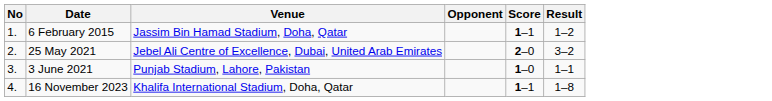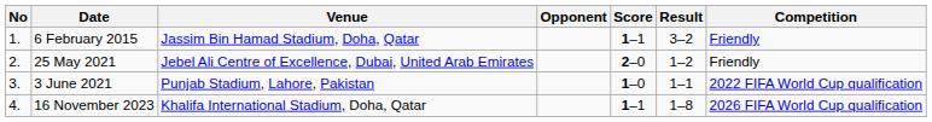+ column: Competition | Friendly | Friendly | 2022 FIFA World Cup qualification | 2026 FIFA World Cup qualification
6 February 2015 | Result: 1–2 -> 3–2
25 May 2021 | Result: 3–2 -> 1–2
